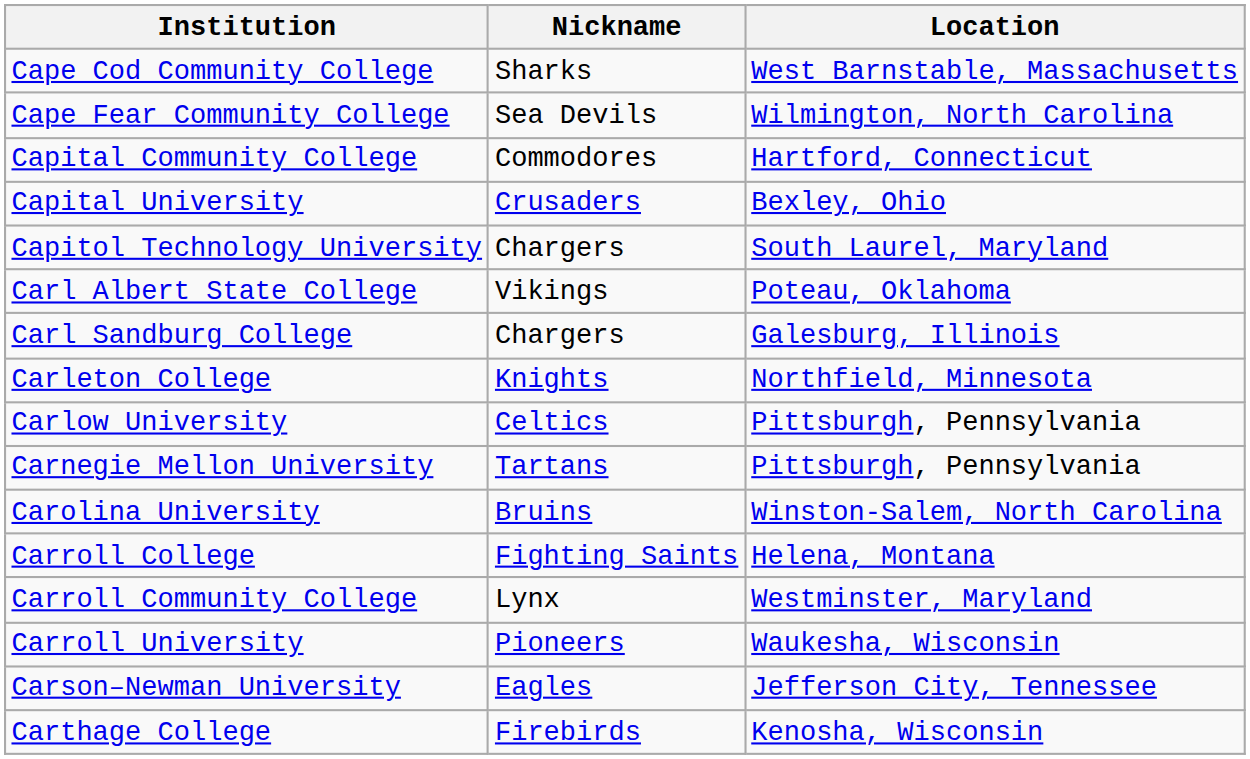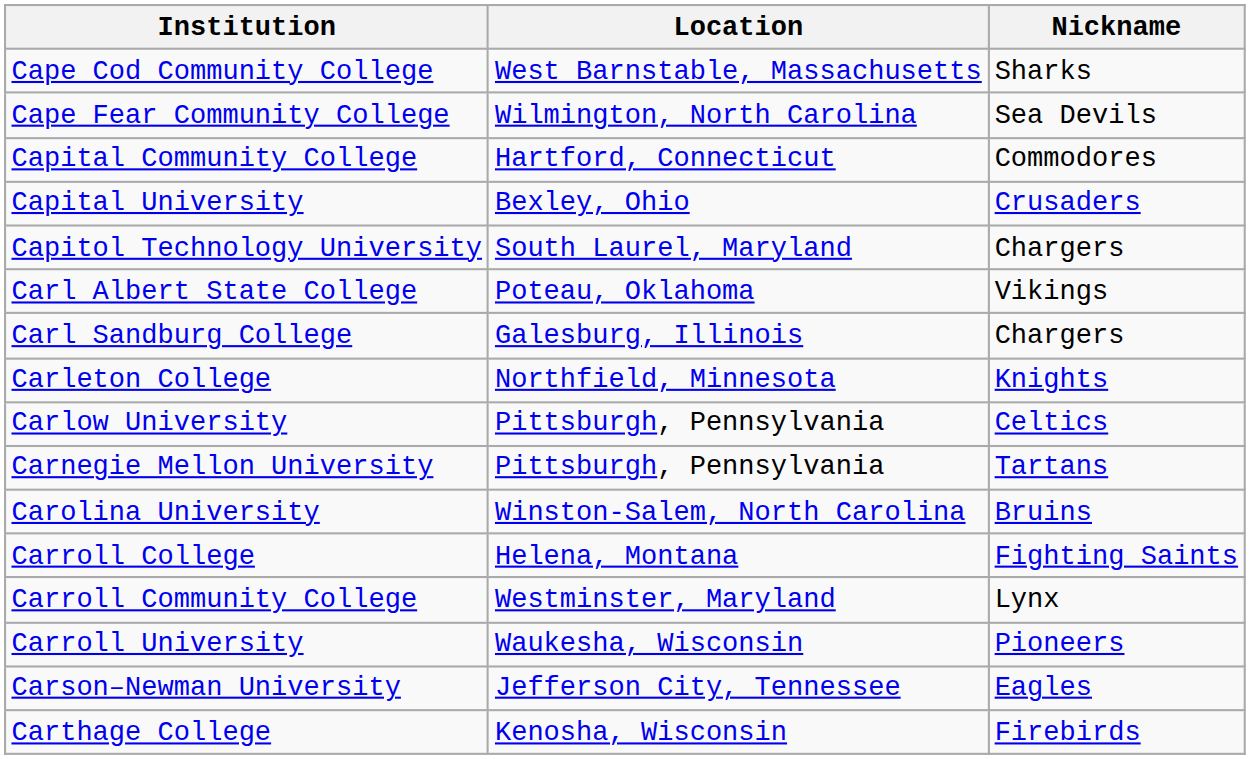columns swapped: Nickname <-> Location
